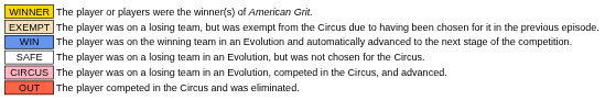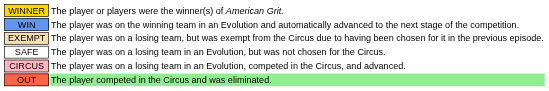rows swapped: WIN <-> EXEMPT
OUT | column 2: no background -> lightgreen background
